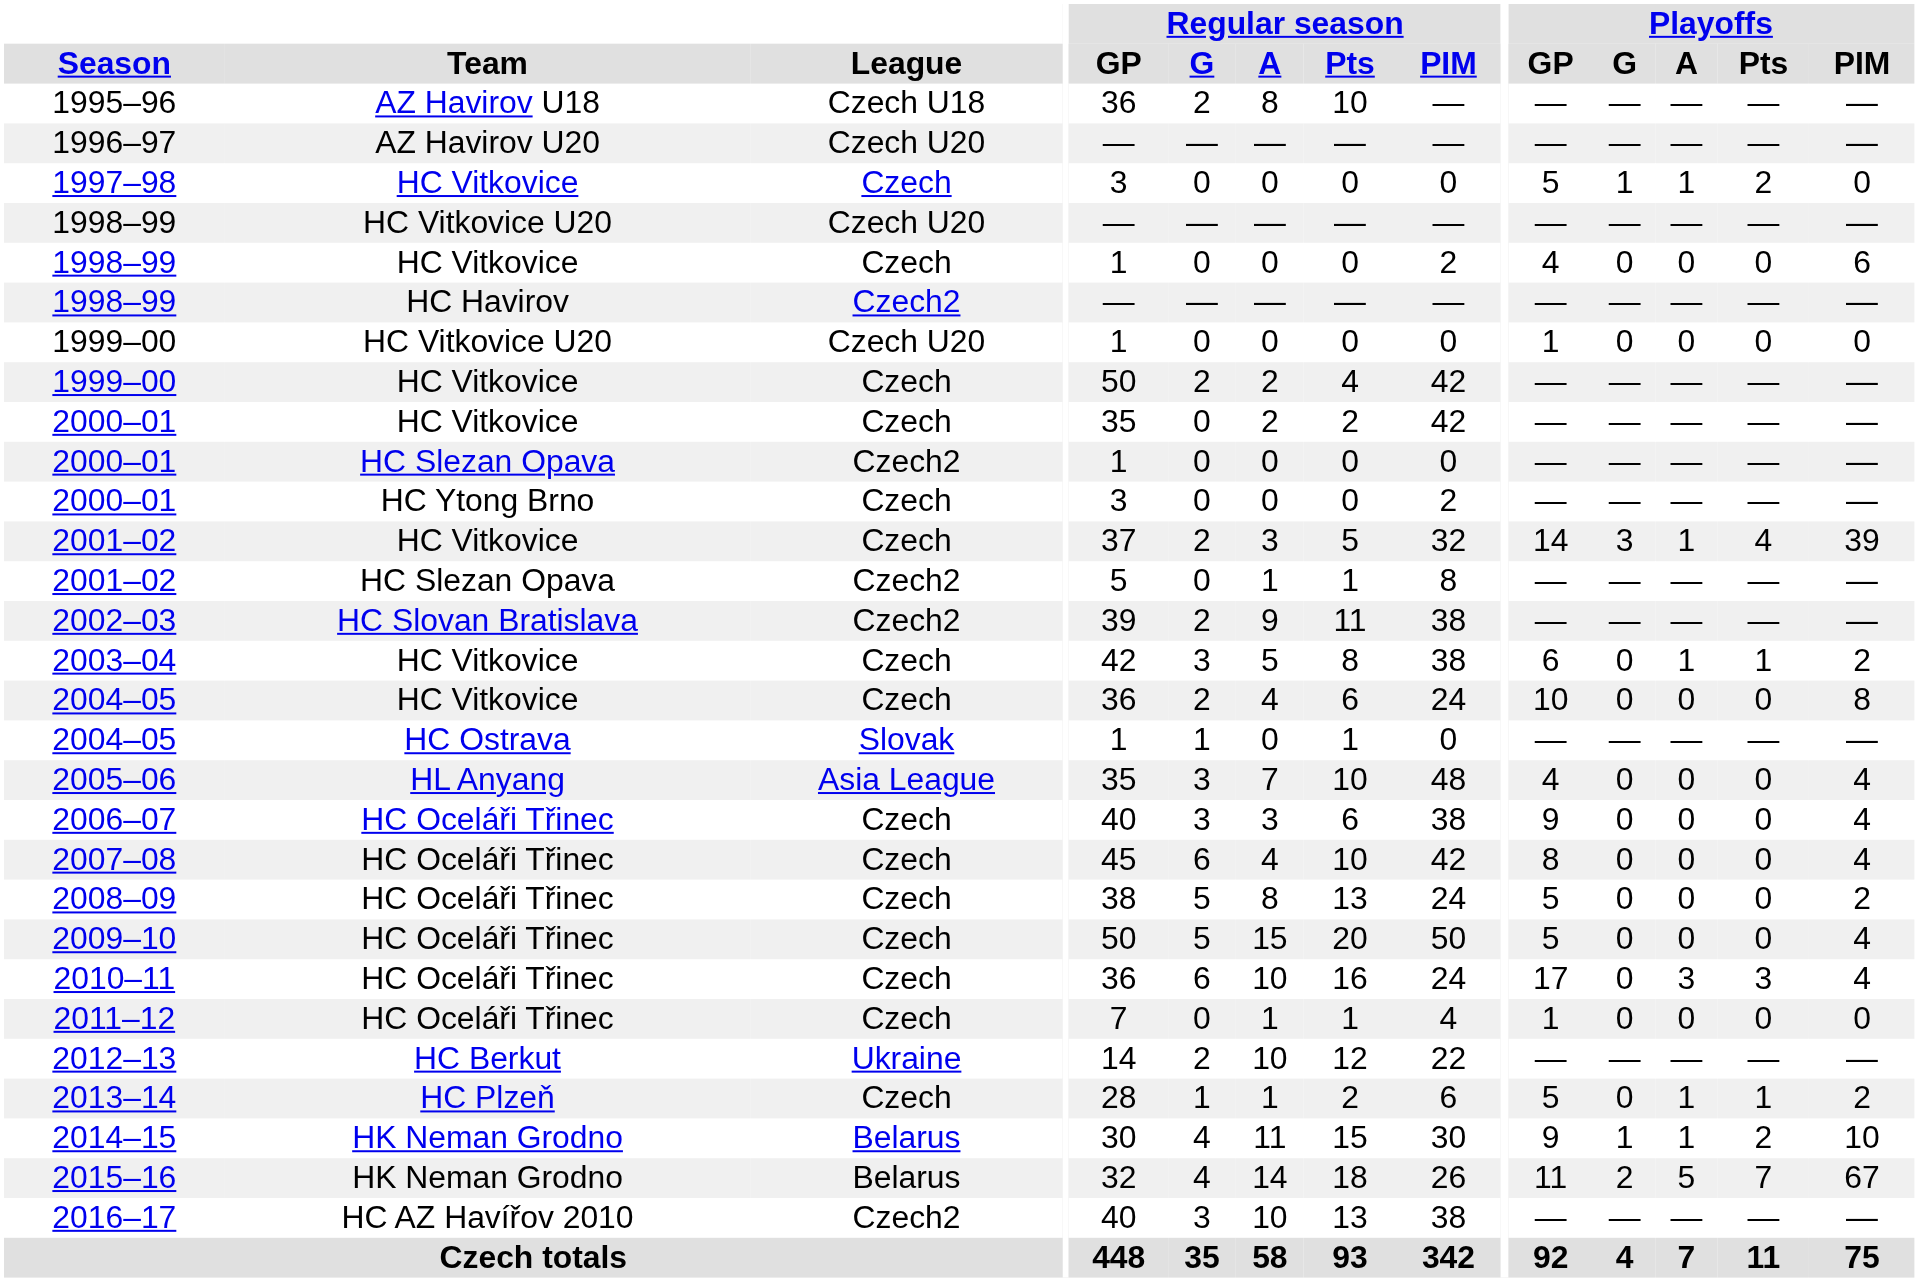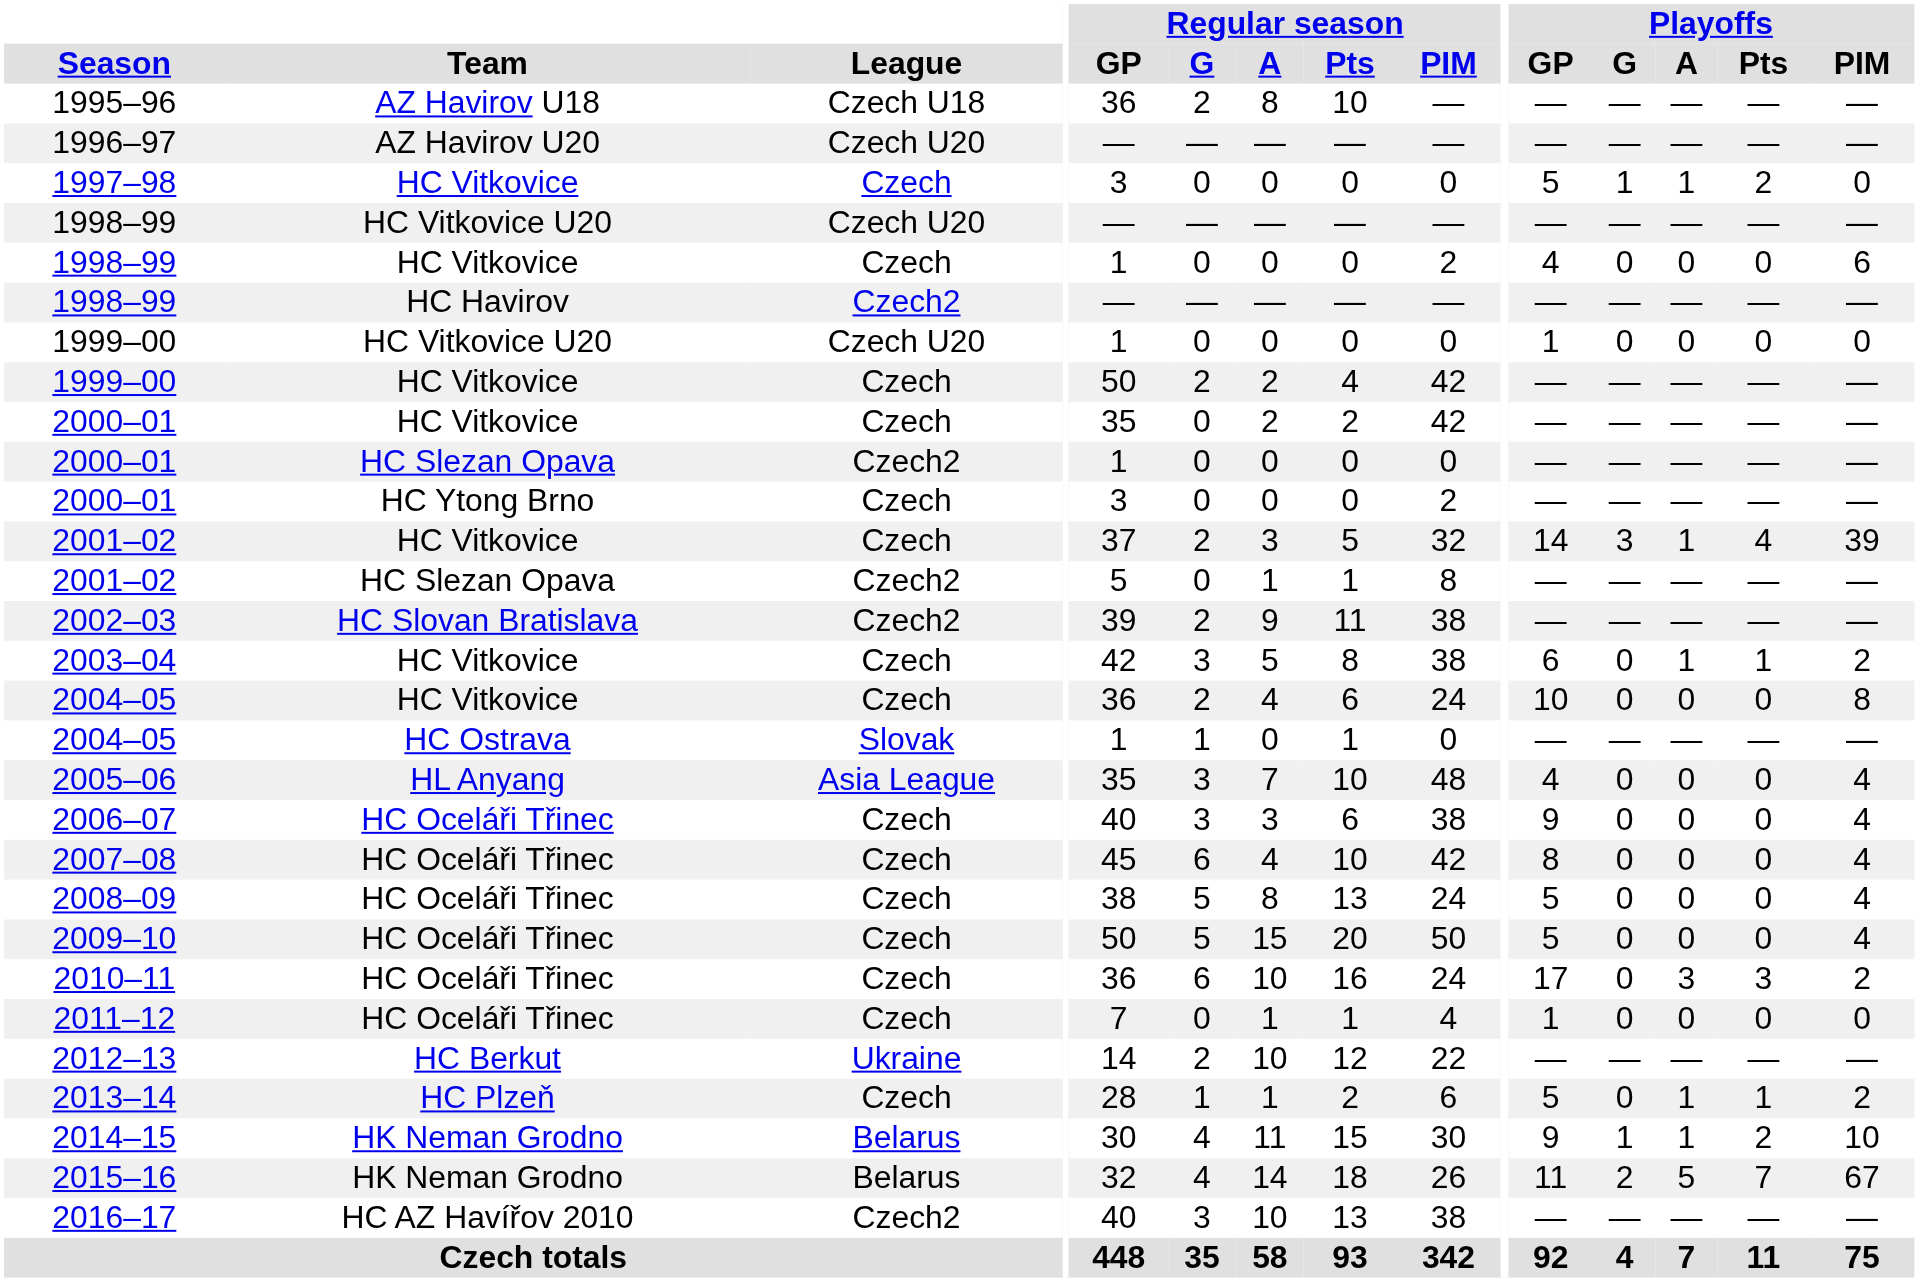2008–09 | Playoffs / PIM: 2 -> 4
2010–11 | Playoffs / PIM: 4 -> 2
